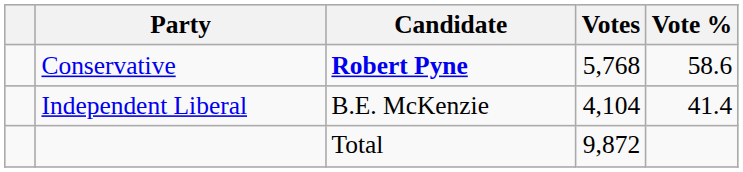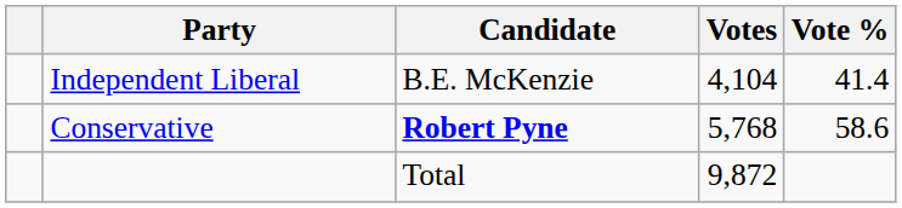rows swapped: Conservative <-> Independent Liberal
